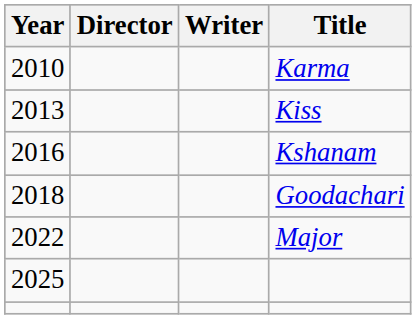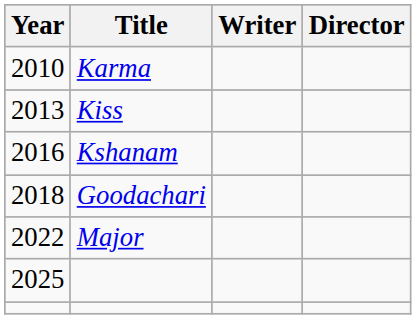columns swapped: Title <-> Director
